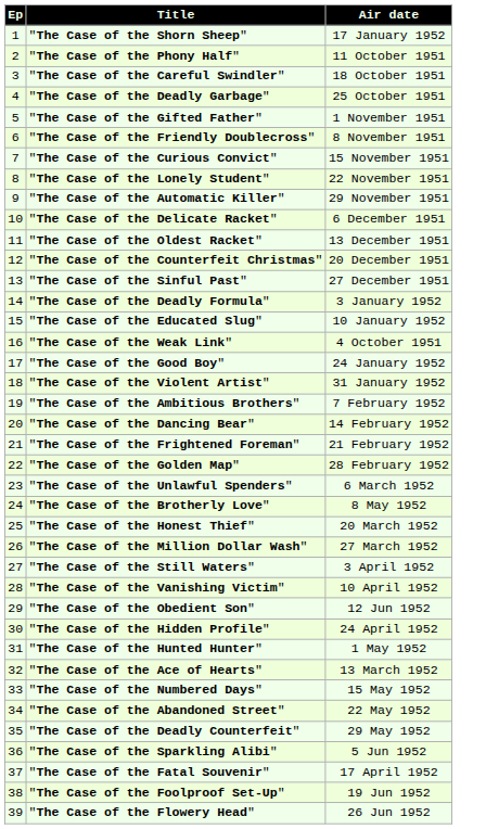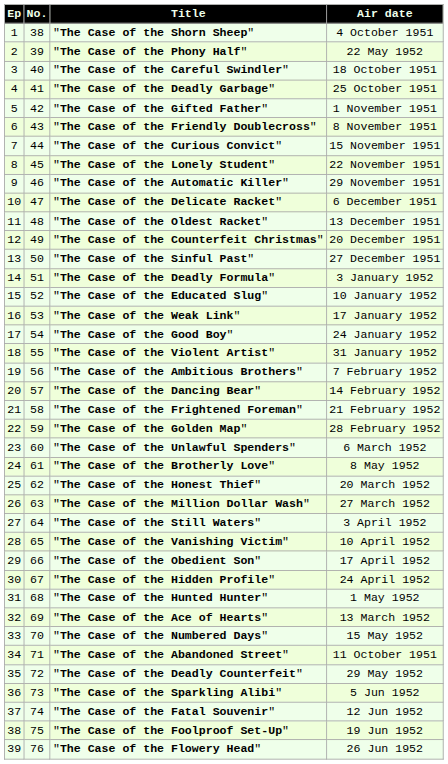+ column: No. | 38 | 39 | 40 | 41 | 42 | 43 | 44 | 45 | 46 | 47 | 48 | 49 | 50 | 51 | 52 | 53 | 54 | 55 | 56 | 57 | 58 | 59 | 60 | 61 | 62 | 63 | 64 | 65 | 66 | 67 | 68 | 69 | 70 | 71 | 72 | 73 | 74 | 75 | 76
"The Case of the Shorn Sheep" | Air date: 17 January 1952 -> 4 October 1951
"The Case of the Phony Half" | Air date: 11 October 1951 -> 22 May 1952
"The Case of the Weak Link" | Air date: 4 October 1951 -> 17 January 1952
"The Case of the Obedient Son" | Air date: 12 Jun 1952 -> 17 April 1952
"The Case of the Abandoned Street" | Air date: 22 May 1952 -> 11 October 1951
"The Case of the Fatal Souvenir" | Air date: 17 April 1952 -> 12 Jun 1952
